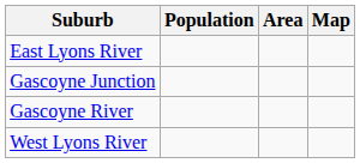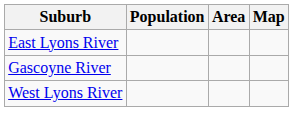- row: Gascoyne Junction
